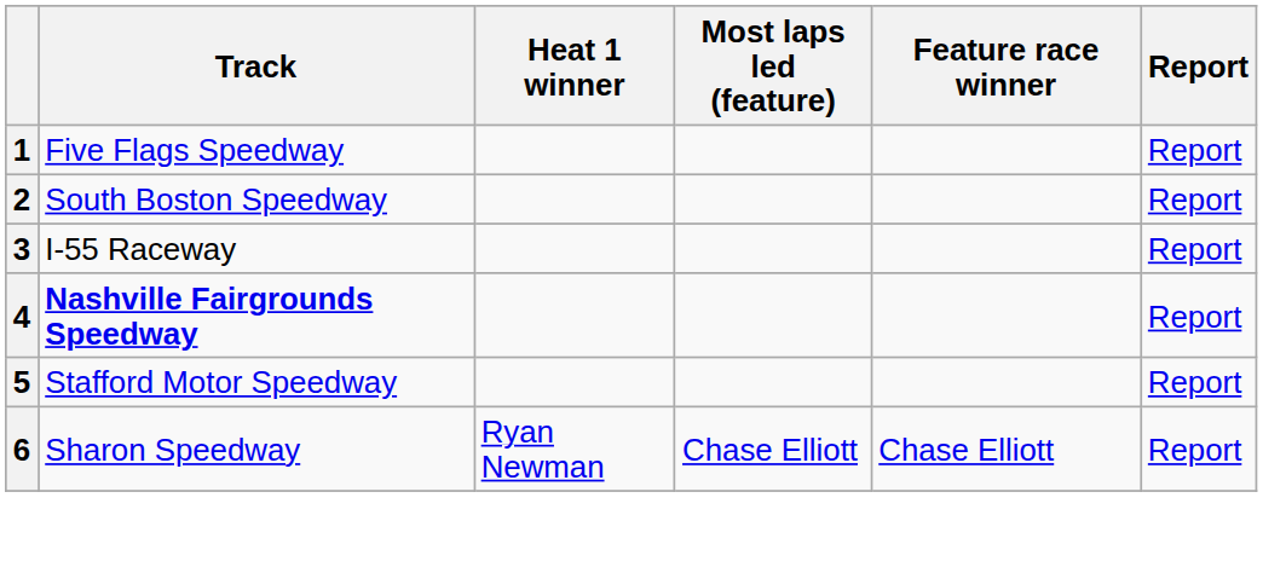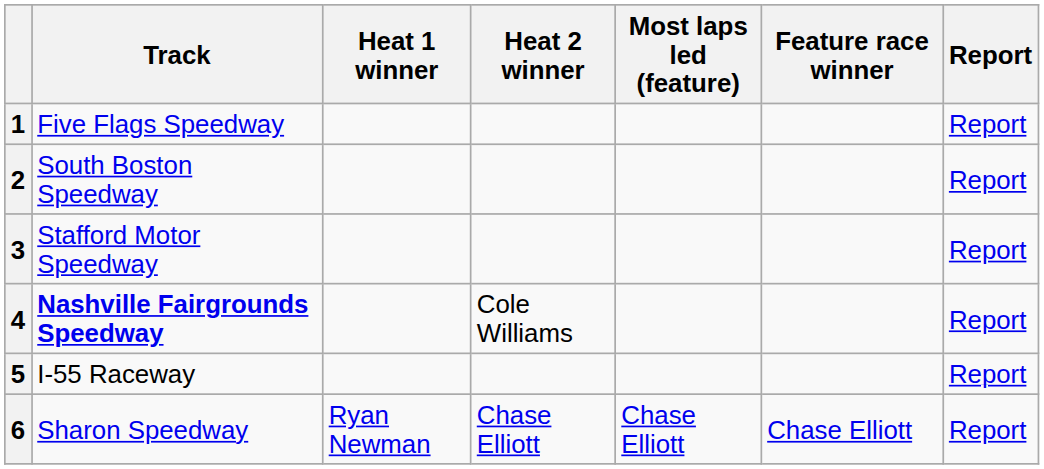+ column: Heat 2 winner | Cole Williams | Chase Elliott
3 | Track: I-55 Raceway -> Stafford Motor Speedway
5 | Track: Stafford Motor Speedway -> I-55 Raceway
